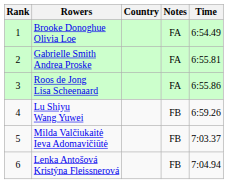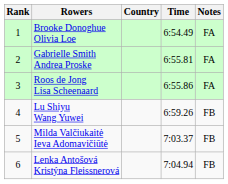columns swapped: Time <-> Notes
